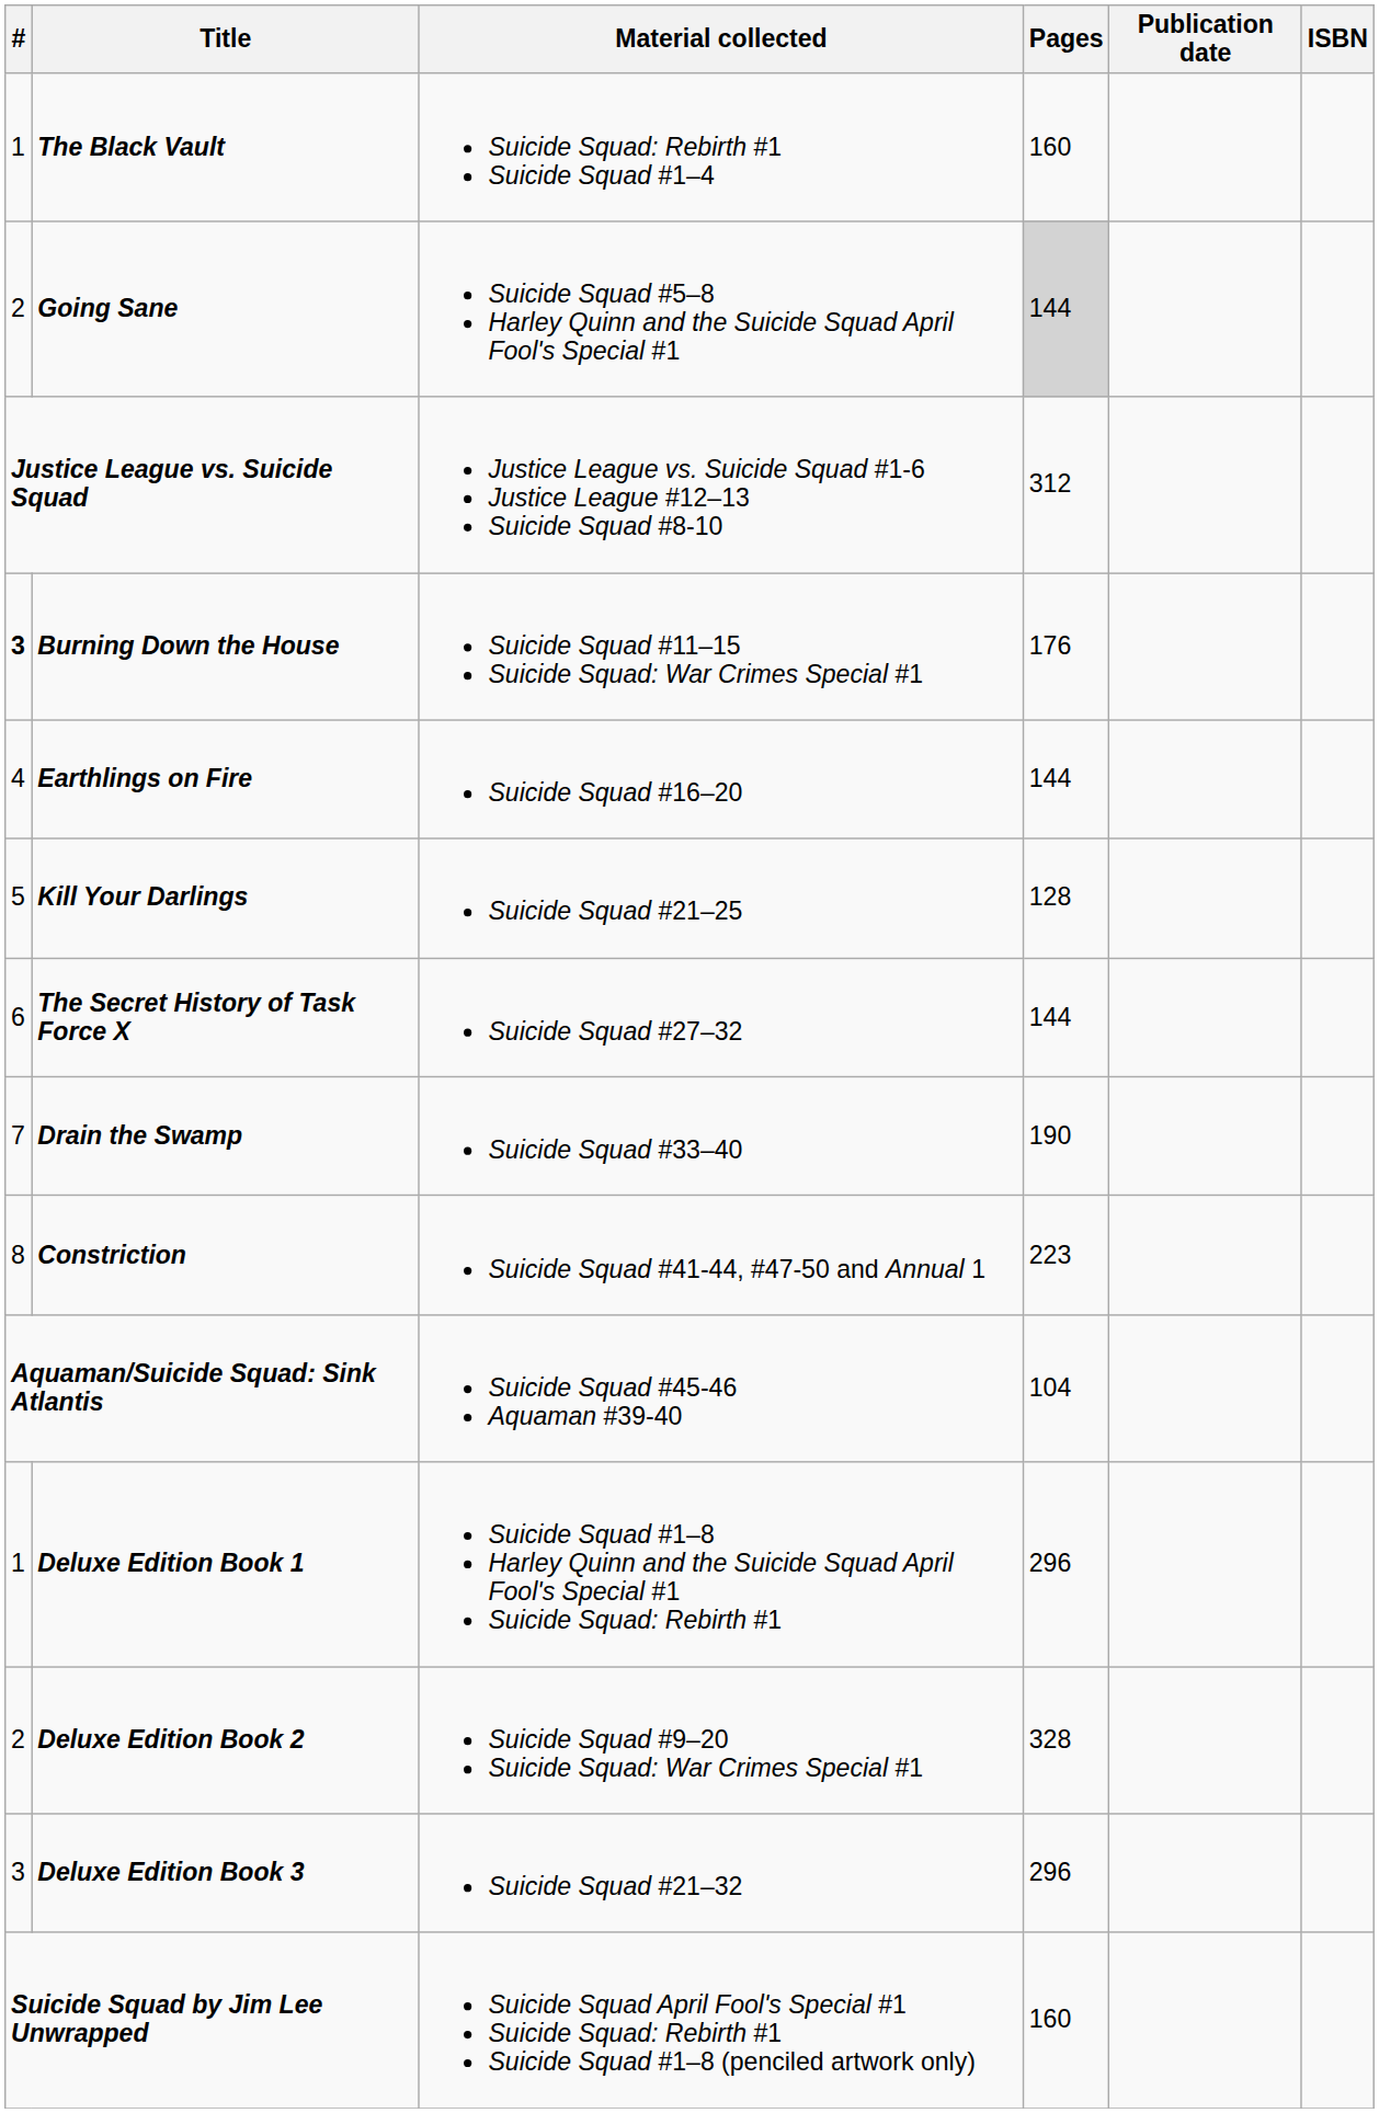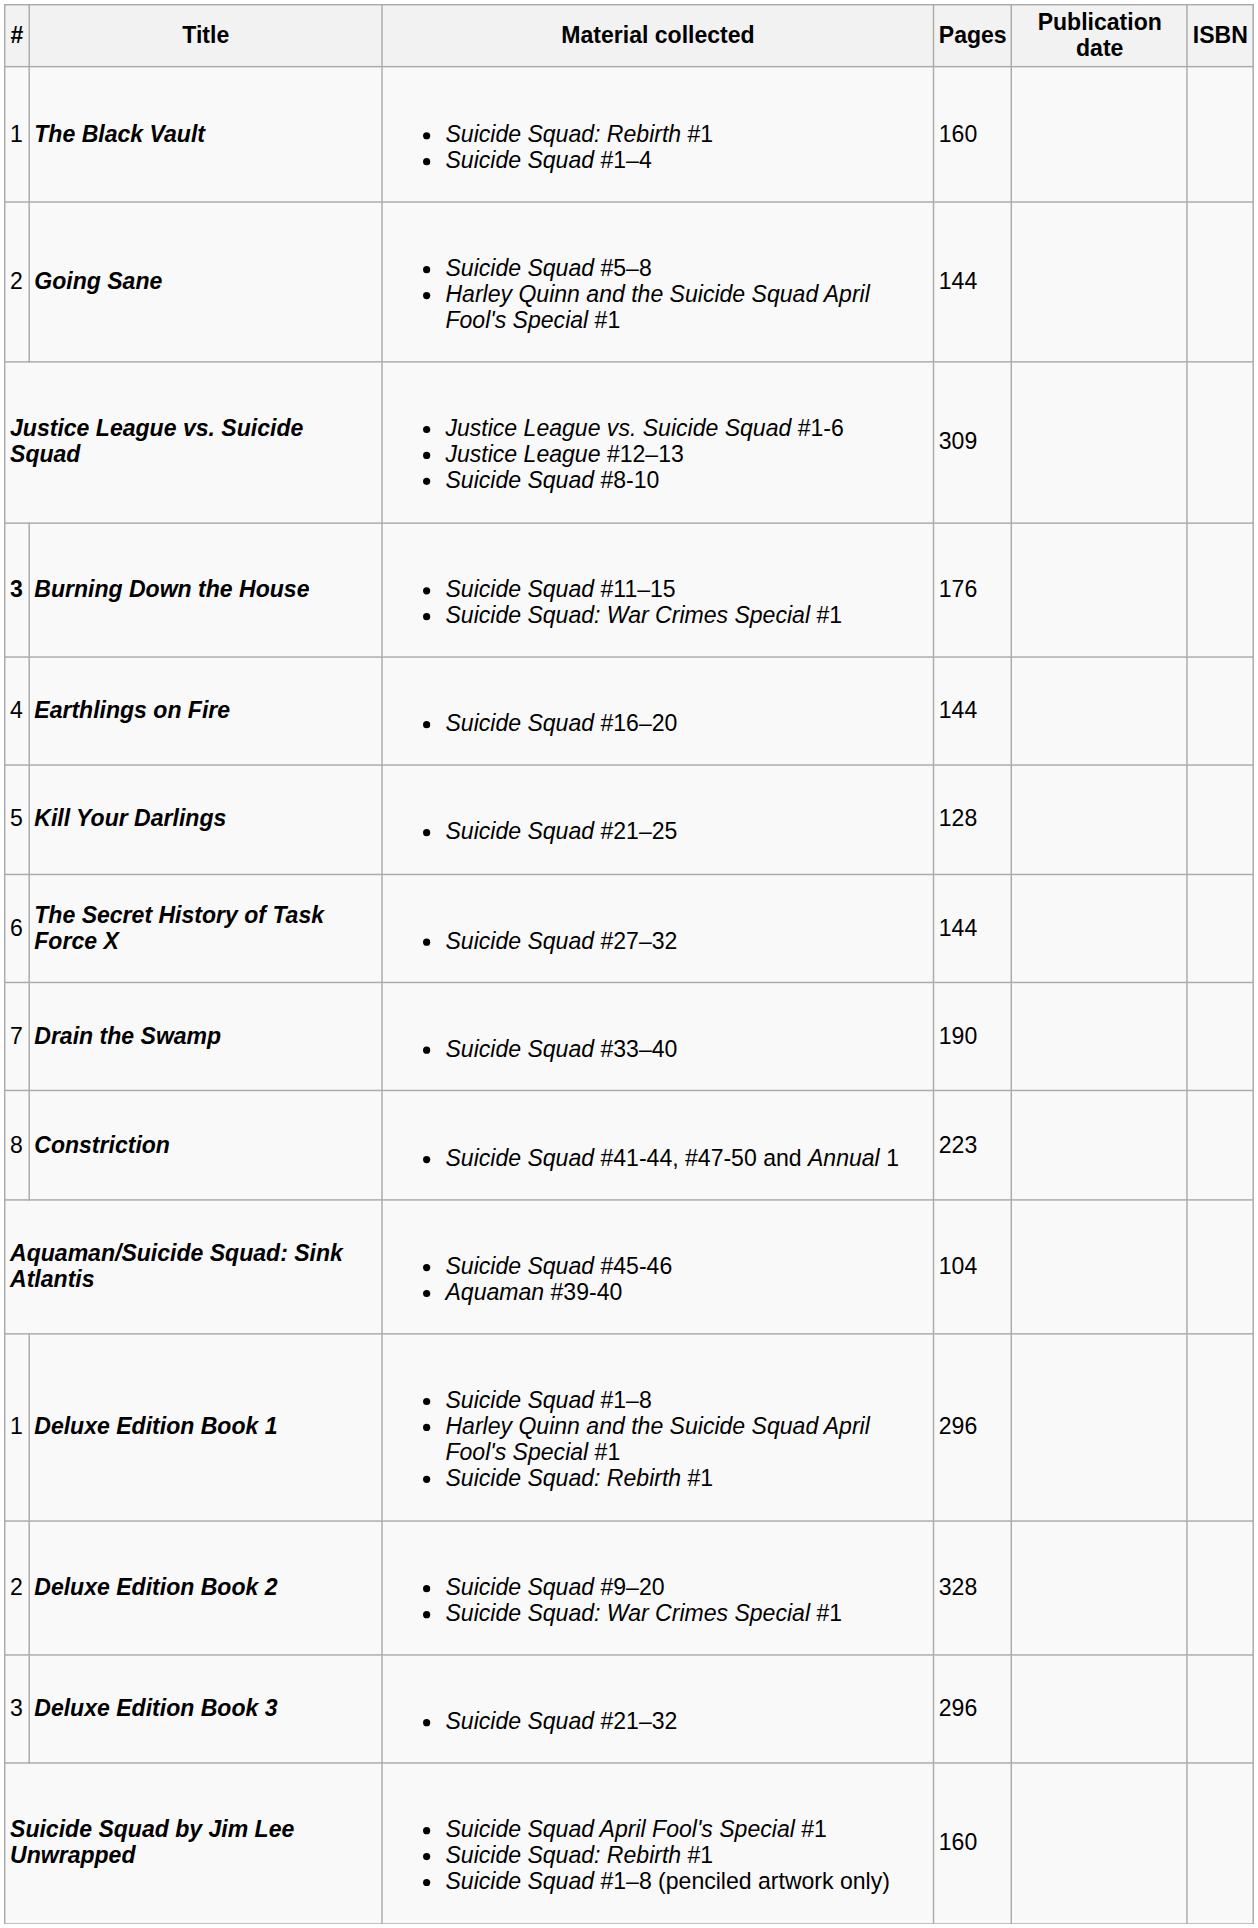Going Sane | Pages: lightgrey background -> no background
Justice League vs. Suicide Squad | Pages: 312 -> 309
